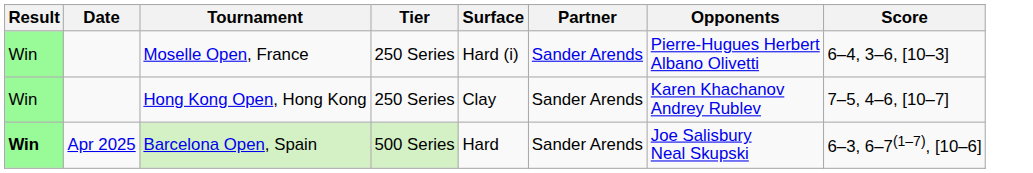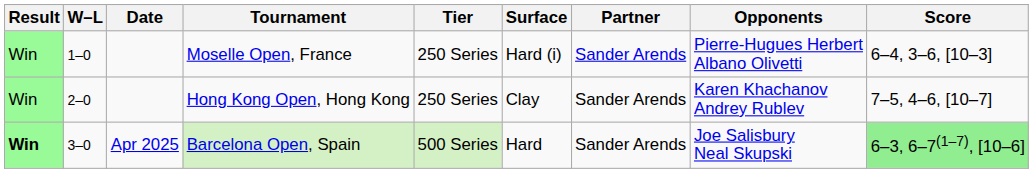+ column: W–L | 1–0 | 2–0 | 3–0
Barcelona Open, Spain | Score: no background -> lightgreen background
